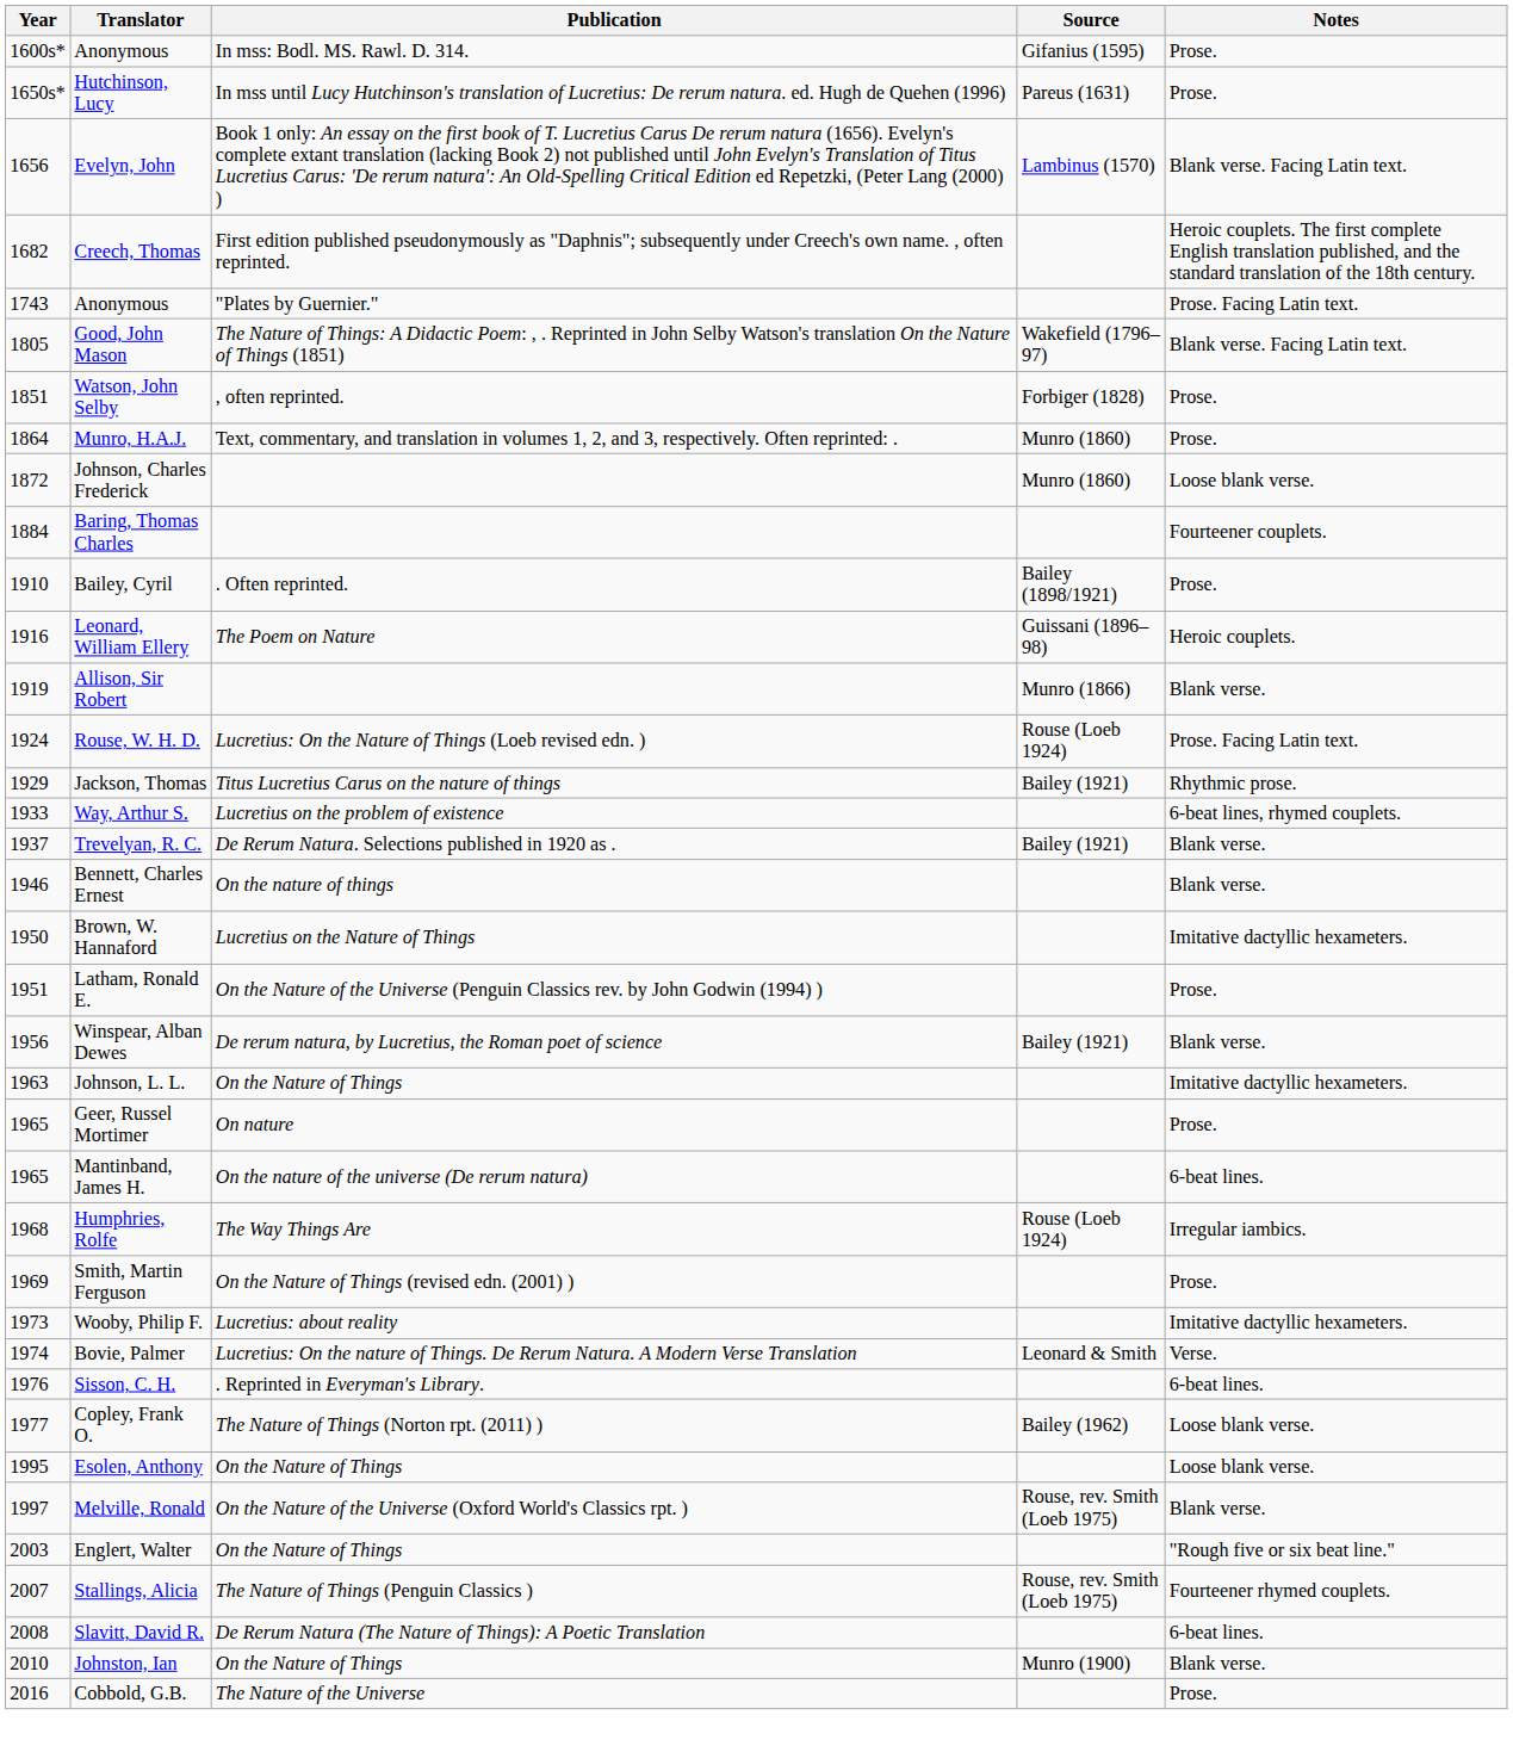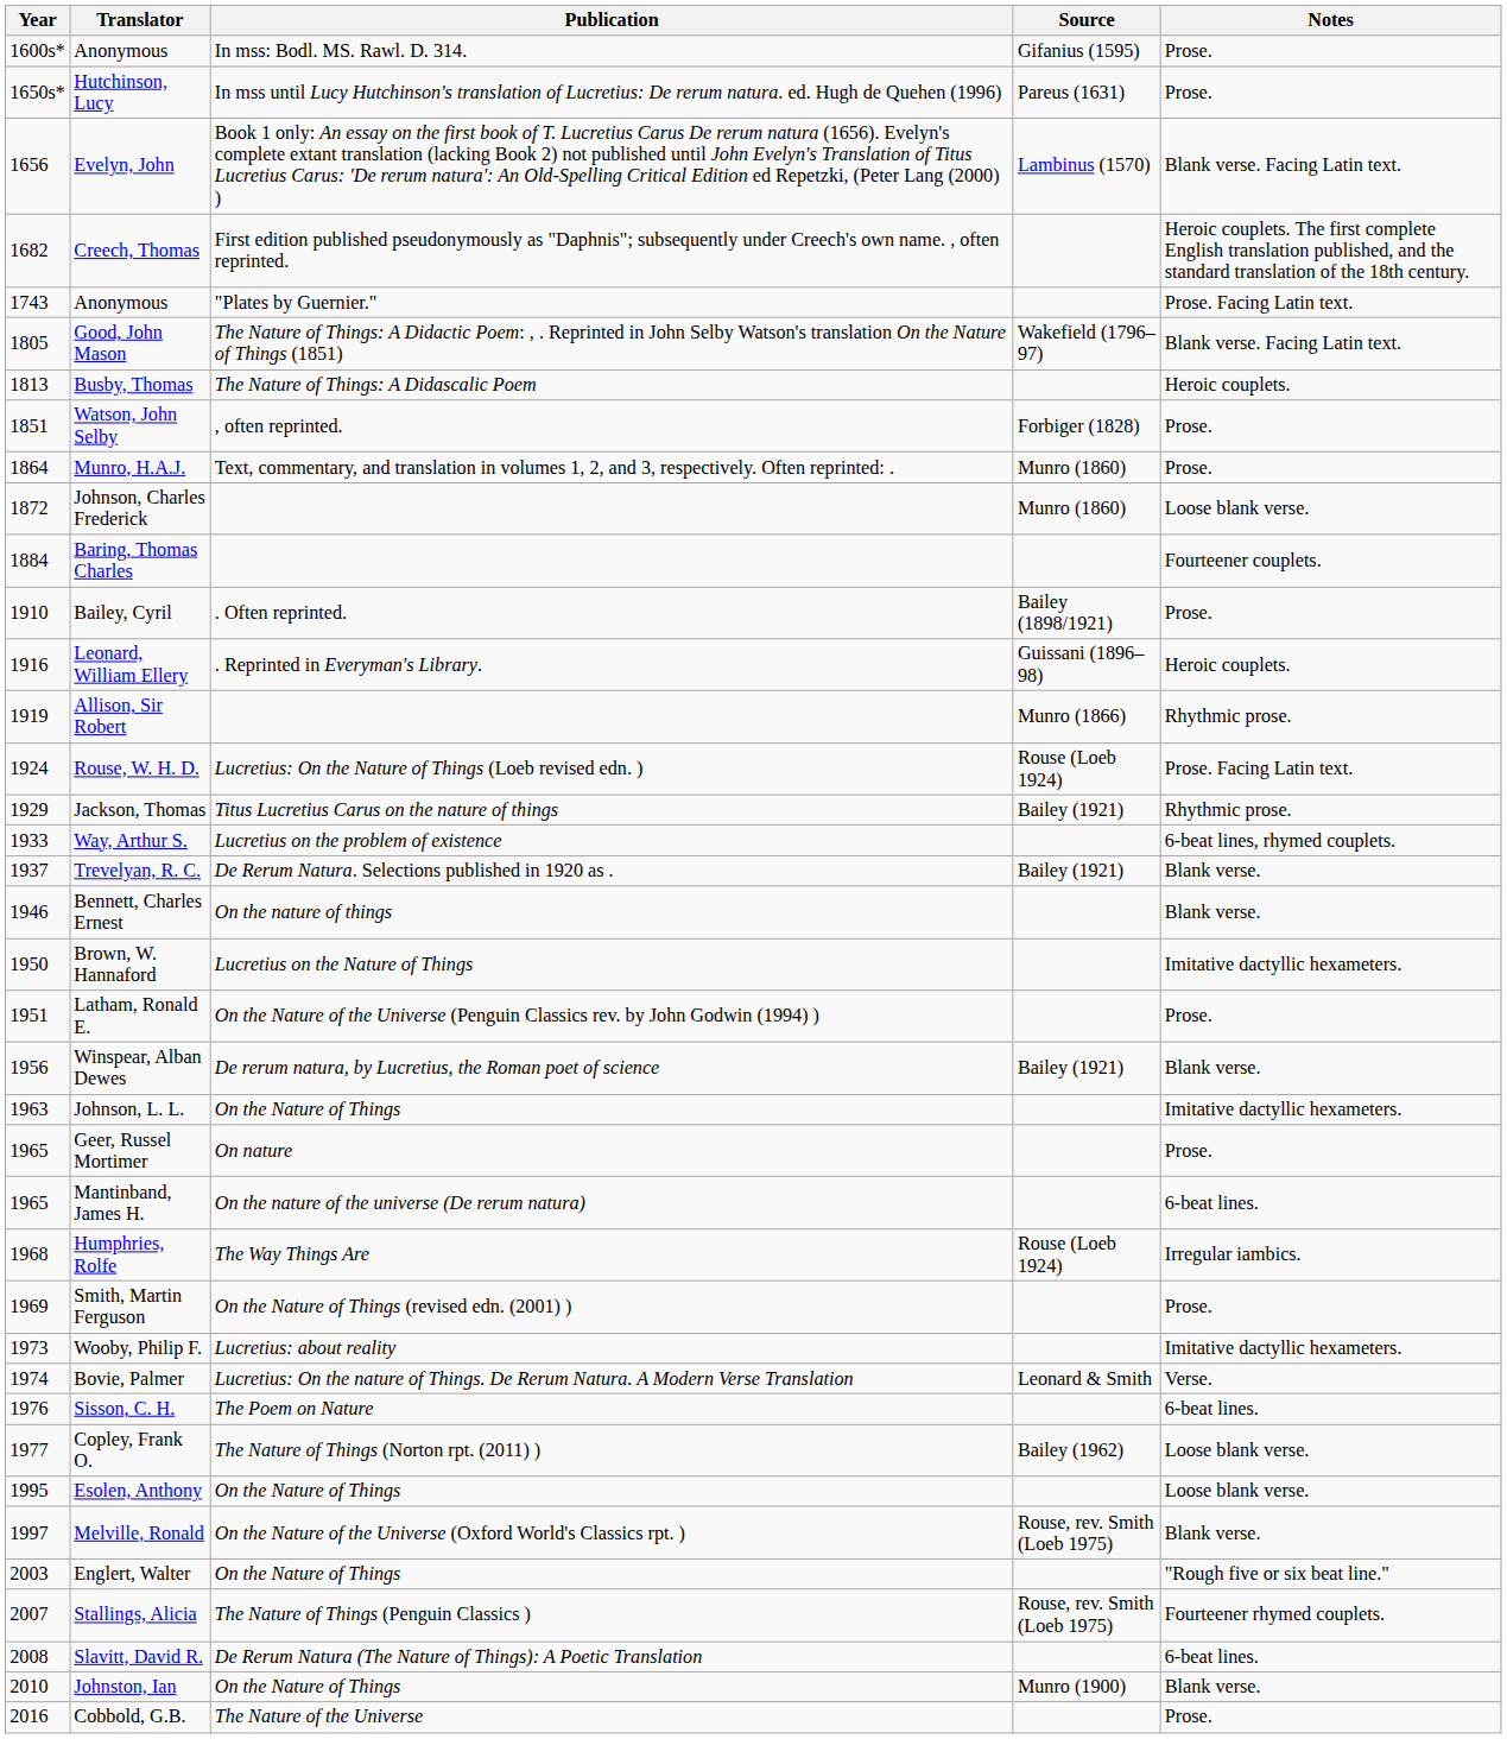+ row: 1813 | Busby, Thomas | The Nature of Things: A Didascalic Poem | Heroic couplets.
Leonard, William Ellery | Publication: The Poem on Nature -> . Reprinted in Everyman's Library.
Allison, Sir Robert | Notes: Blank verse. -> Rhythmic prose.
Sisson, C. H. | Publication: . Reprinted in Everyman's Library. -> The Poem on Nature
